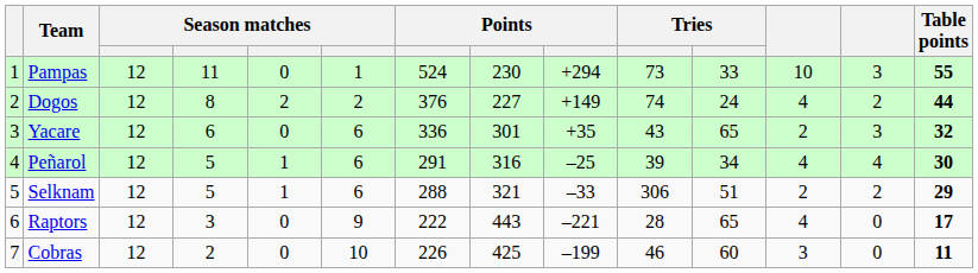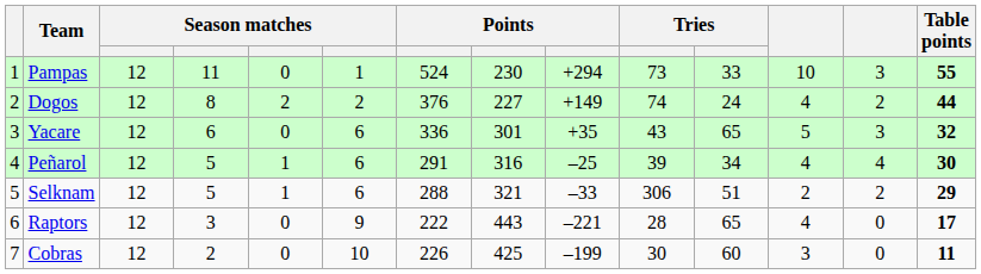Yacare | column 12: 2 -> 5
Cobras | column 10: 46 -> 30
